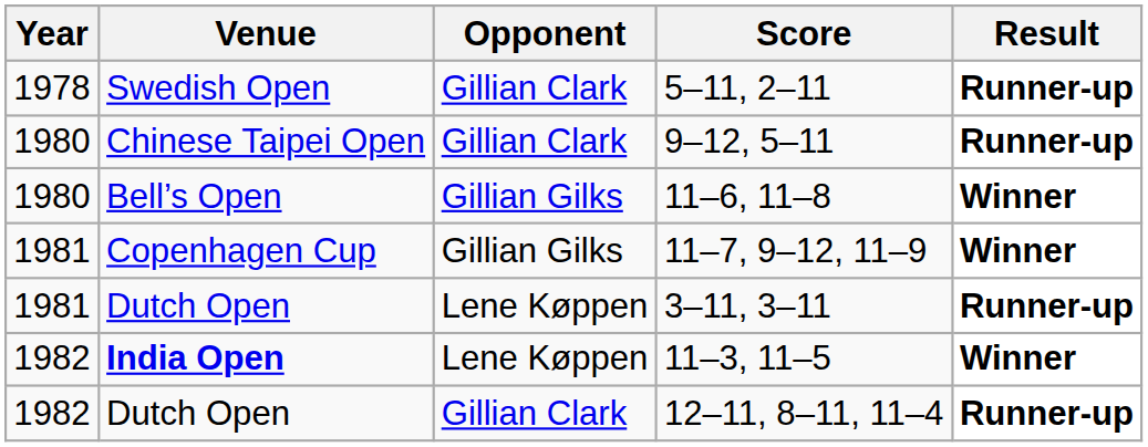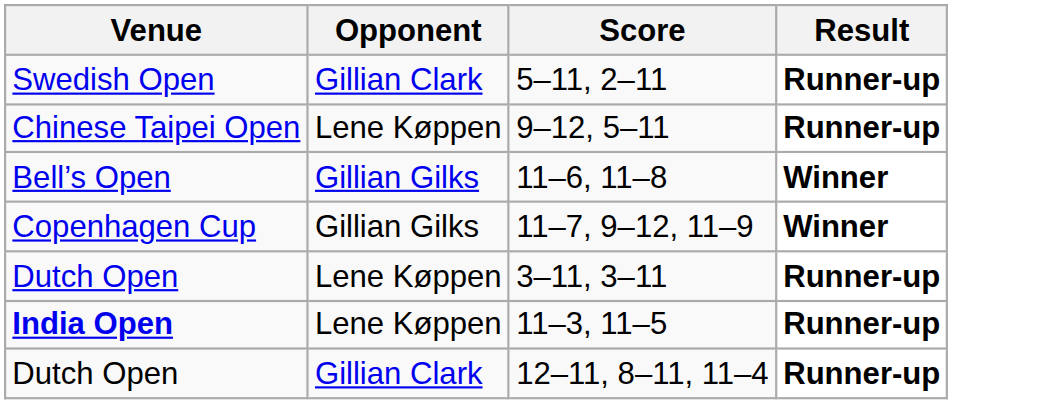- column: Year | 1978 | 1980 | 1980 | 1981 | 1981 | 1982 | 1982
9–12, 5–11 | Opponent: Gillian Clark -> Lene Køppen
11–3, 11–5 | Result: Winner -> Runner-up
